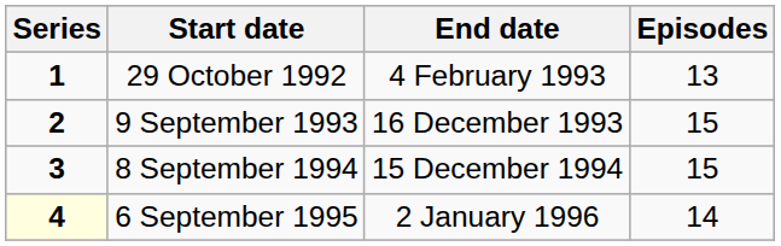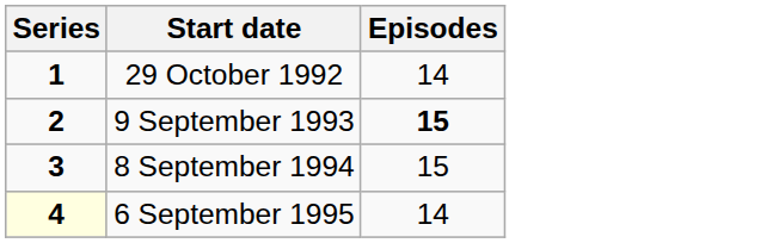- column: End date | 4 February 1993 | 16 December 1993 | 15 December 1994 | 2 January 1996
29 October 1992 | Episodes: 13 -> 14
9 September 1993 | Episodes: normal -> bold
